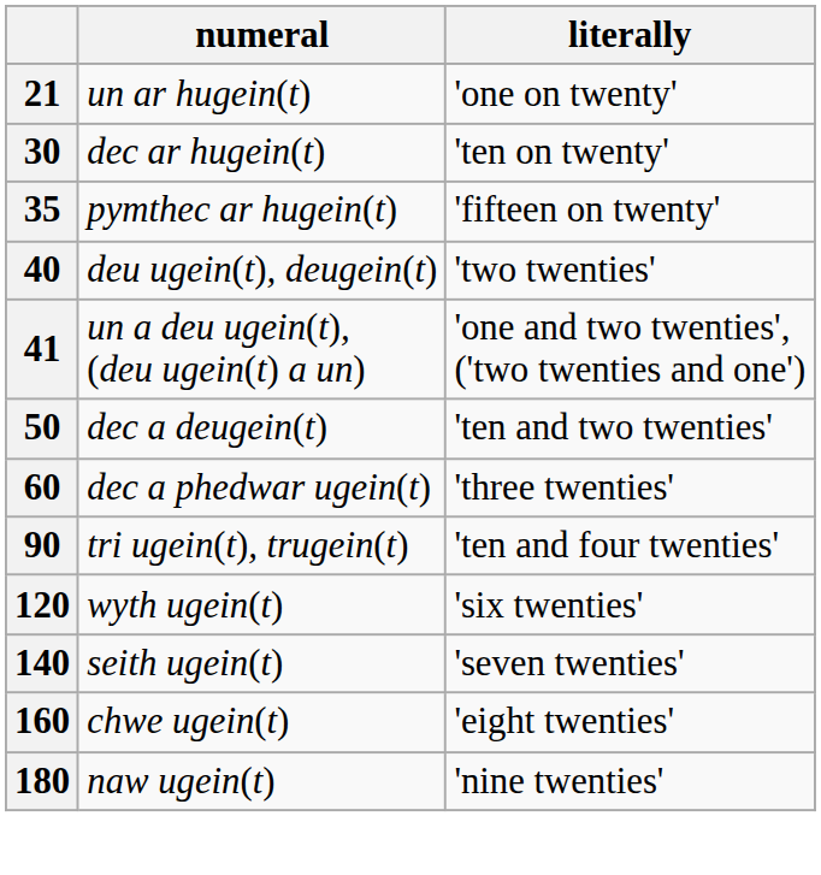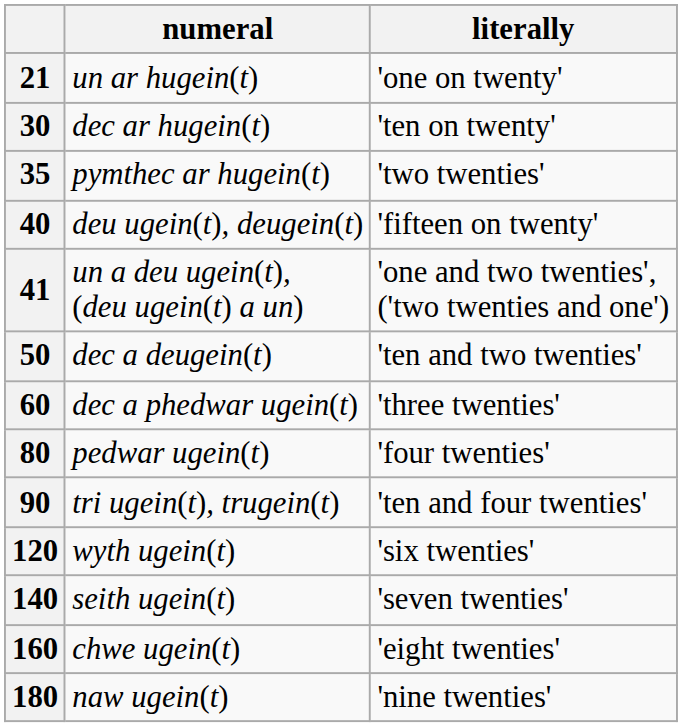35 | literally: 'fifteen on twenty' -> 'two twenties'
40 | literally: 'two twenties' -> 'fifteen on twenty'
+ row: 80 | pedwar ugein(t) | 'four twenties'
